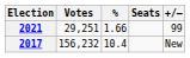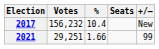rows swapped: 2017 <-> 2021
